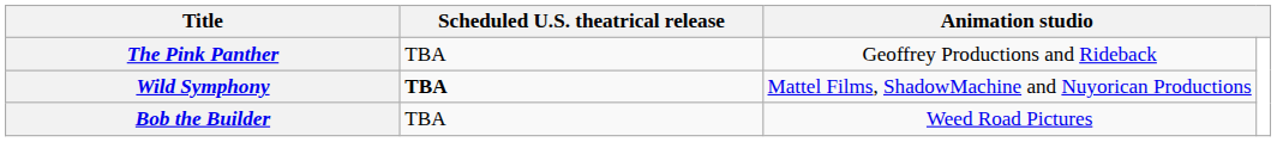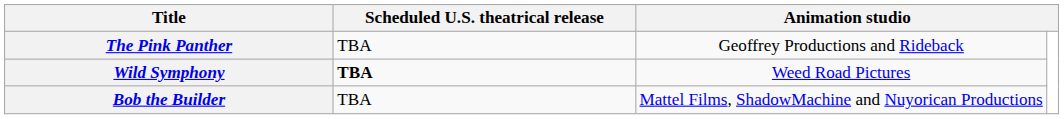Wild Symphony | column 3: Mattel Films, ShadowMachine and Nuyorican Productions -> Weed Road Pictures
Bob the Builder | column 3: Weed Road Pictures -> Mattel Films, ShadowMachine and Nuyorican Productions
